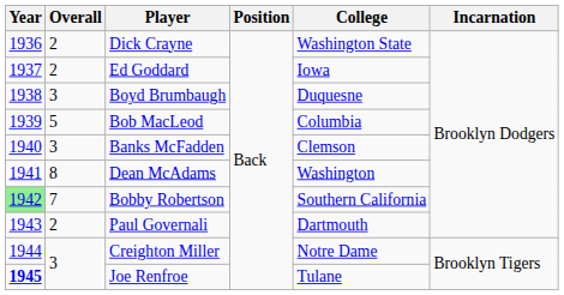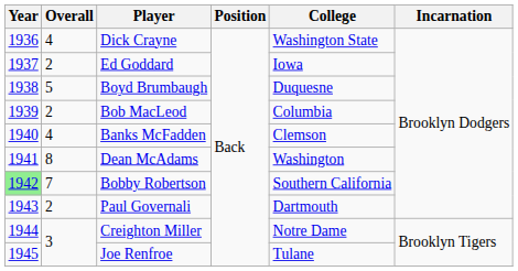Dick Crayne | Overall: 2 -> 4
Boyd Brumbaugh | Overall: 3 -> 5
Bob MacLeod | Overall: 5 -> 2
Banks McFadden | Overall: 3 -> 4
Joe Renfroe | Year: bold -> normal
